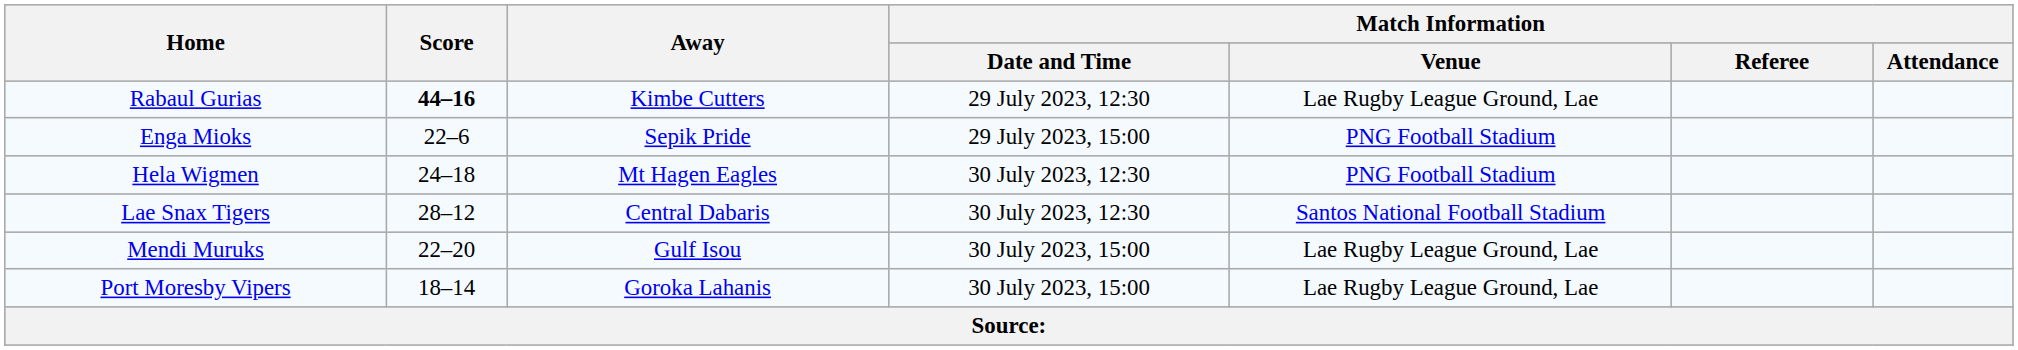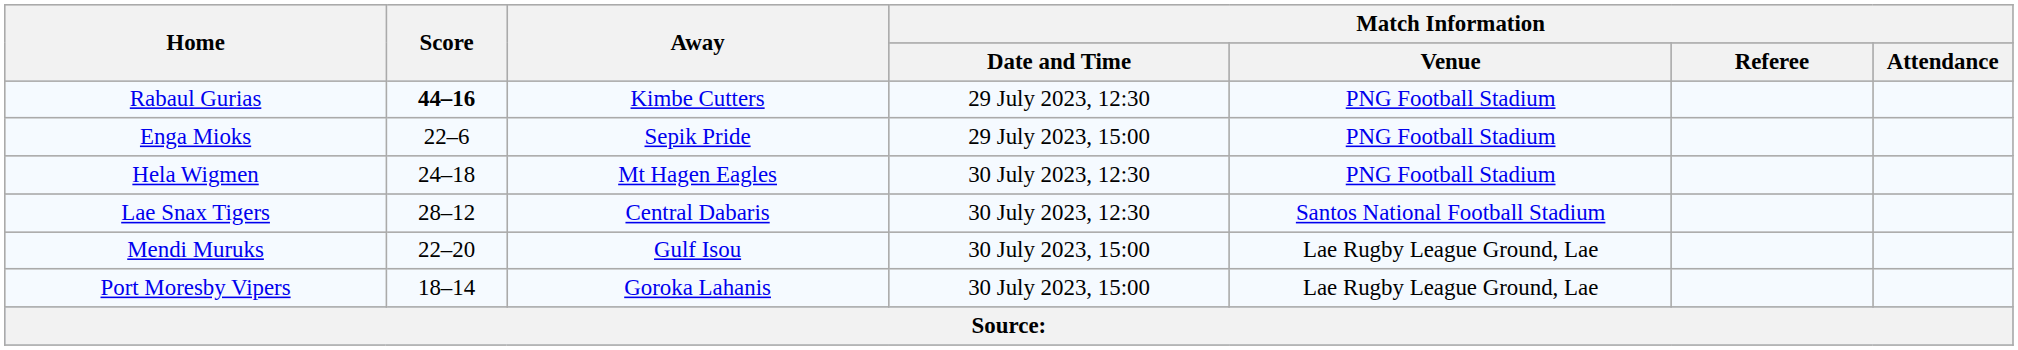Rabaul Gurias | Match Information / Venue: Lae Rugby League Ground, Lae -> PNG Football Stadium
